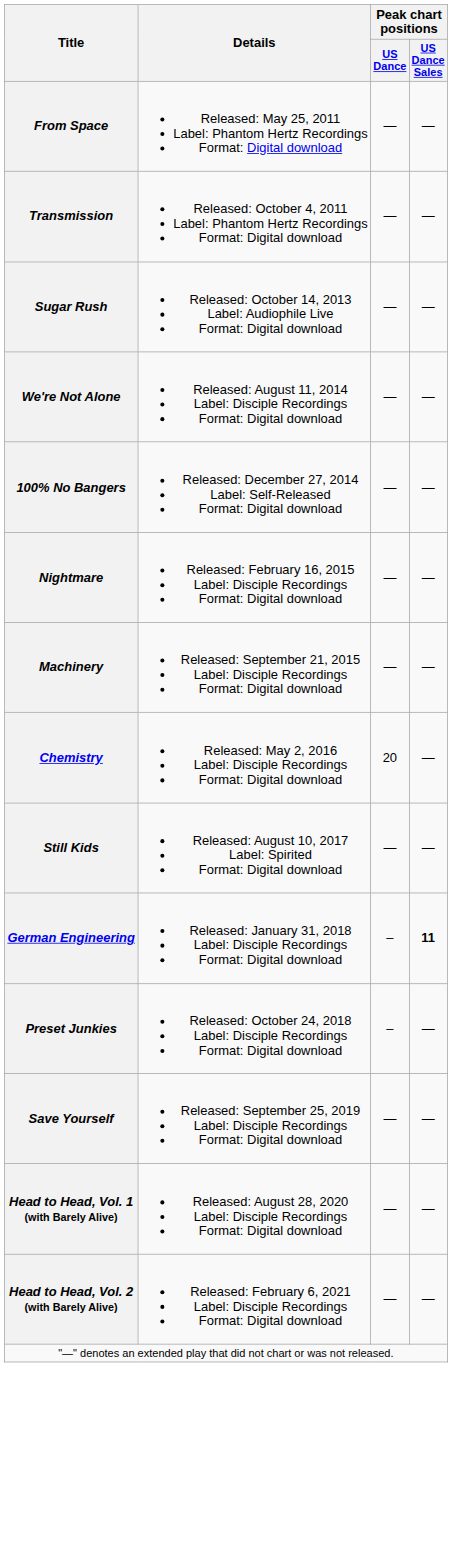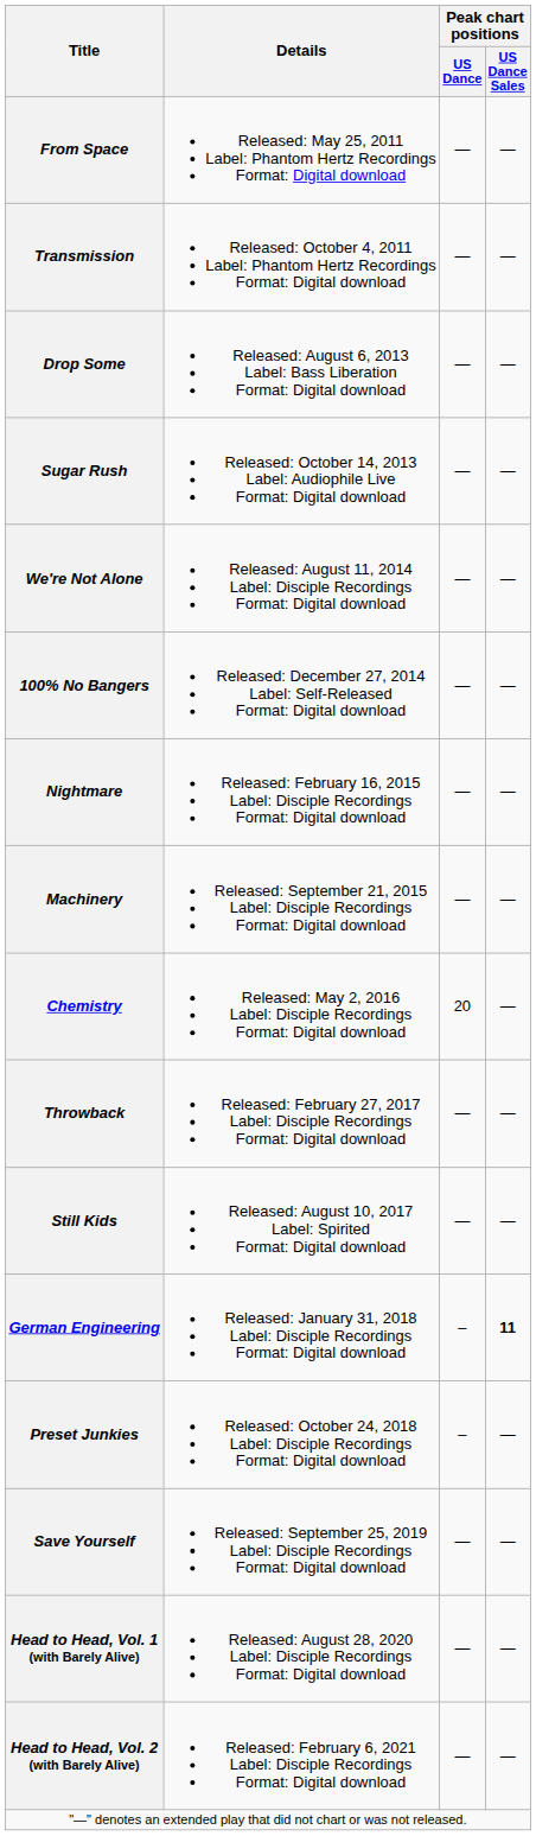+ row: Drop Some | Released: August 6, 2013 Label: Bass Liberation Format: Digital download | — | —
+ row: Throwback | Released: February 27, 2017 Label: Disciple Recordings Format: Digital download | — | —
